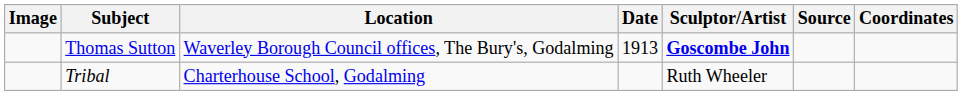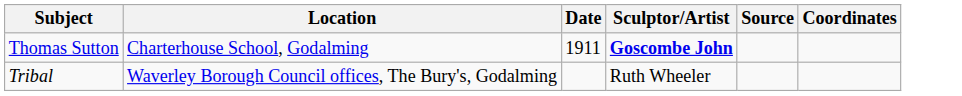- column: Image
Thomas Sutton | Location: Waverley Borough Council offices, The Bury's, Godalming -> Charterhouse School, Godalming
Thomas Sutton | Date: 1913 -> 1911
Tribal | Location: Charterhouse School, Godalming -> Waverley Borough Council offices, The Bury's, Godalming
